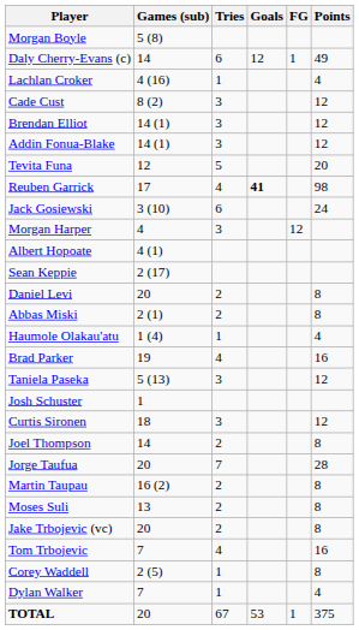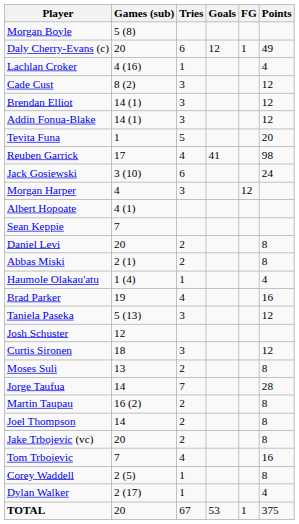Daly Cherry-Evans (c) | Games (sub): 14 -> 20
Tevita Funa | Games (sub): 12 -> 1
Reuben Garrick | Goals: bold -> normal
Sean Keppie | Games (sub): 2 (17) -> 7
Josh Schuster | Games (sub): 1 -> 12
rows swapped: Moses Suli <-> Joel Thompson
Jorge Taufua | Games (sub): 20 -> 14
Dylan Walker | Games (sub): 7 -> 2 (17)
